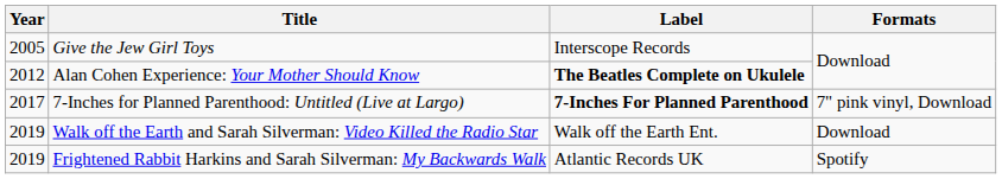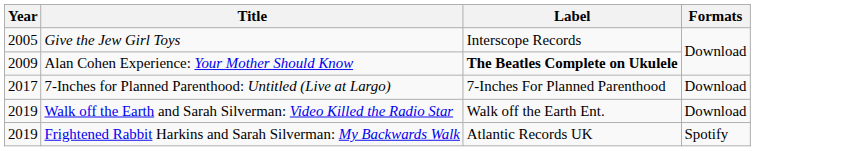Alan Cohen Experience: Your Mother Should Know | Year: 2012 -> 2009
7-Inches for Planned Parenthood: Untitled (Live at Largo) | Label: bold -> normal
7-Inches for Planned Parenthood: Untitled (Live at Largo) | Formats: 7" pink vinyl, Download -> Download
